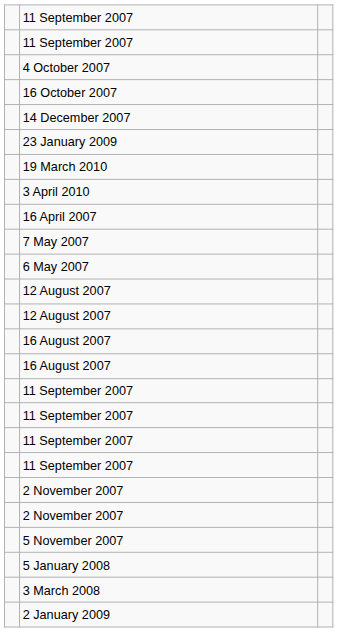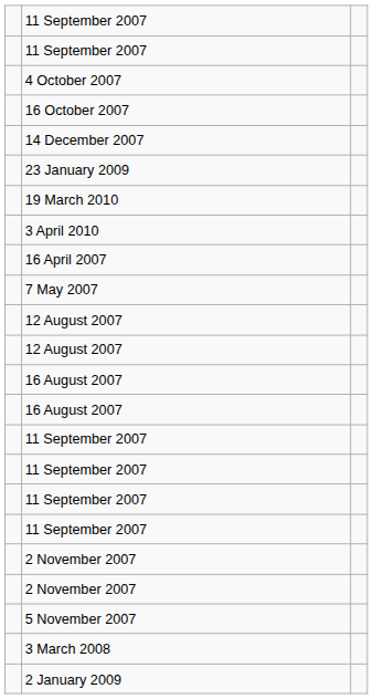- row: 6 May 2007
- row: 5 January 2008
